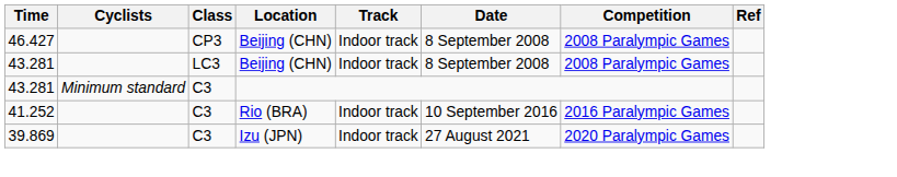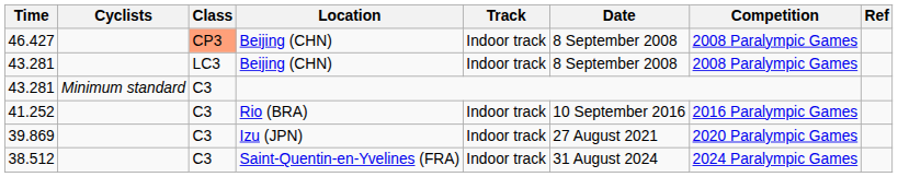46.427 | Class: no background -> lightsalmon background
+ row: 38.512 | C3 | Saint-Quentin-en-Yvelines (FRA) | Indoor track | 31 August 2024 | 2024 Paralympic Games
